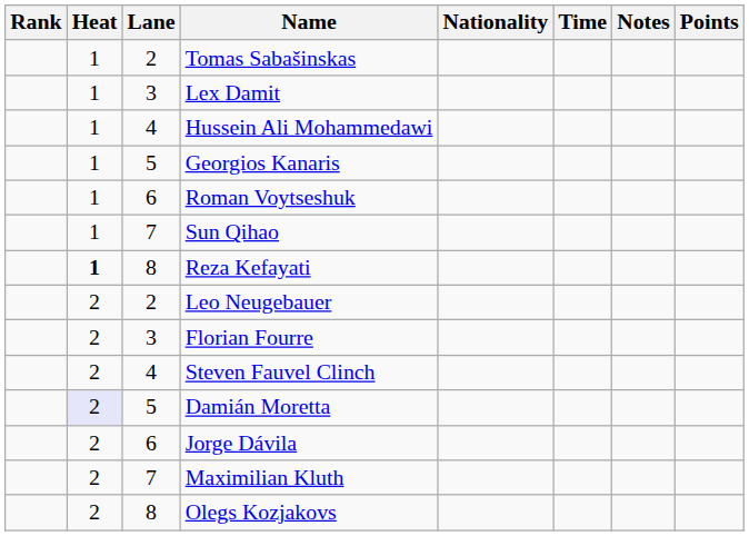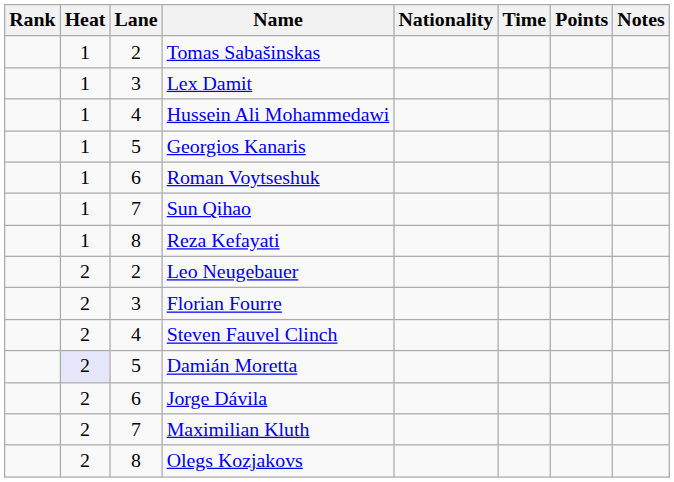columns swapped: Notes <-> Points
Reza Kefayati | Heat: bold -> normal
